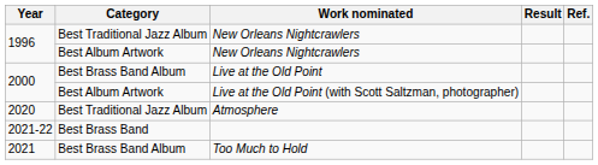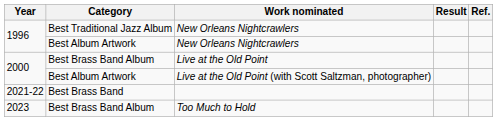- row: 2020 | Best Traditional Jazz Album | Atmosphere
Too Much to Hold | Year: 2021 -> 2023
